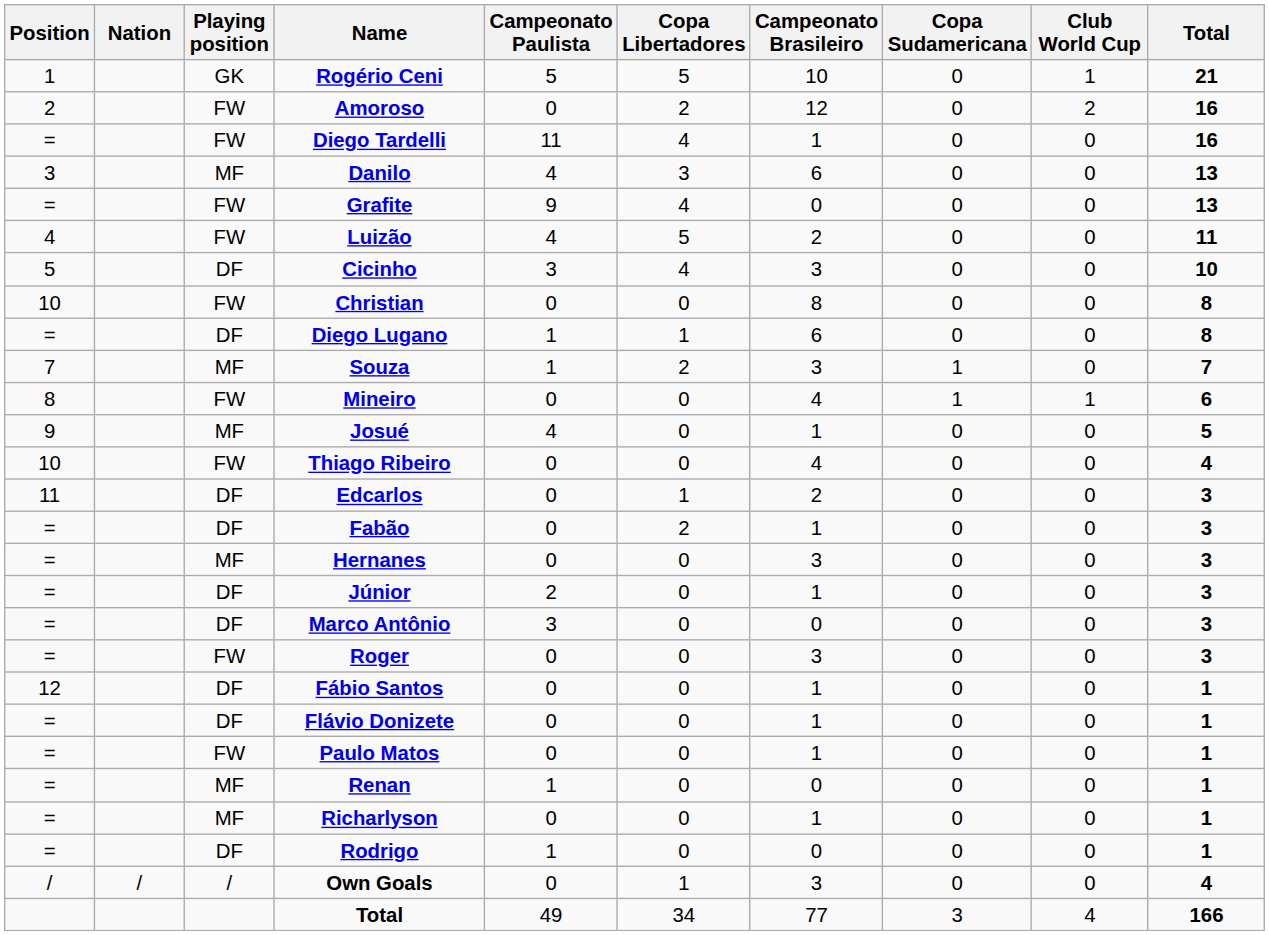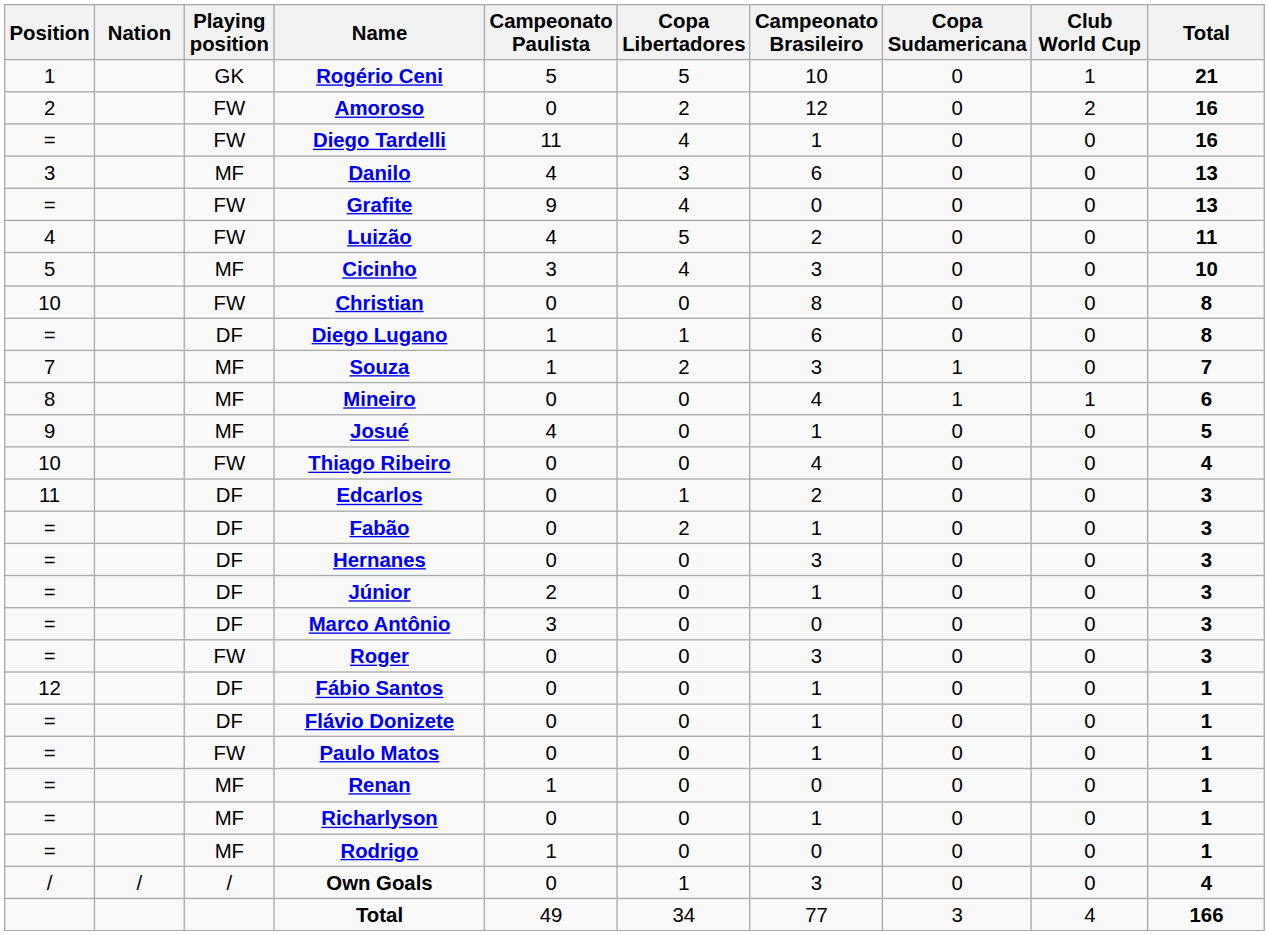Cicinho | Playing position: DF -> MF
Mineiro | Playing position: FW -> MF
Hernanes | Playing position: MF -> DF
Rodrigo | Playing position: DF -> MF
